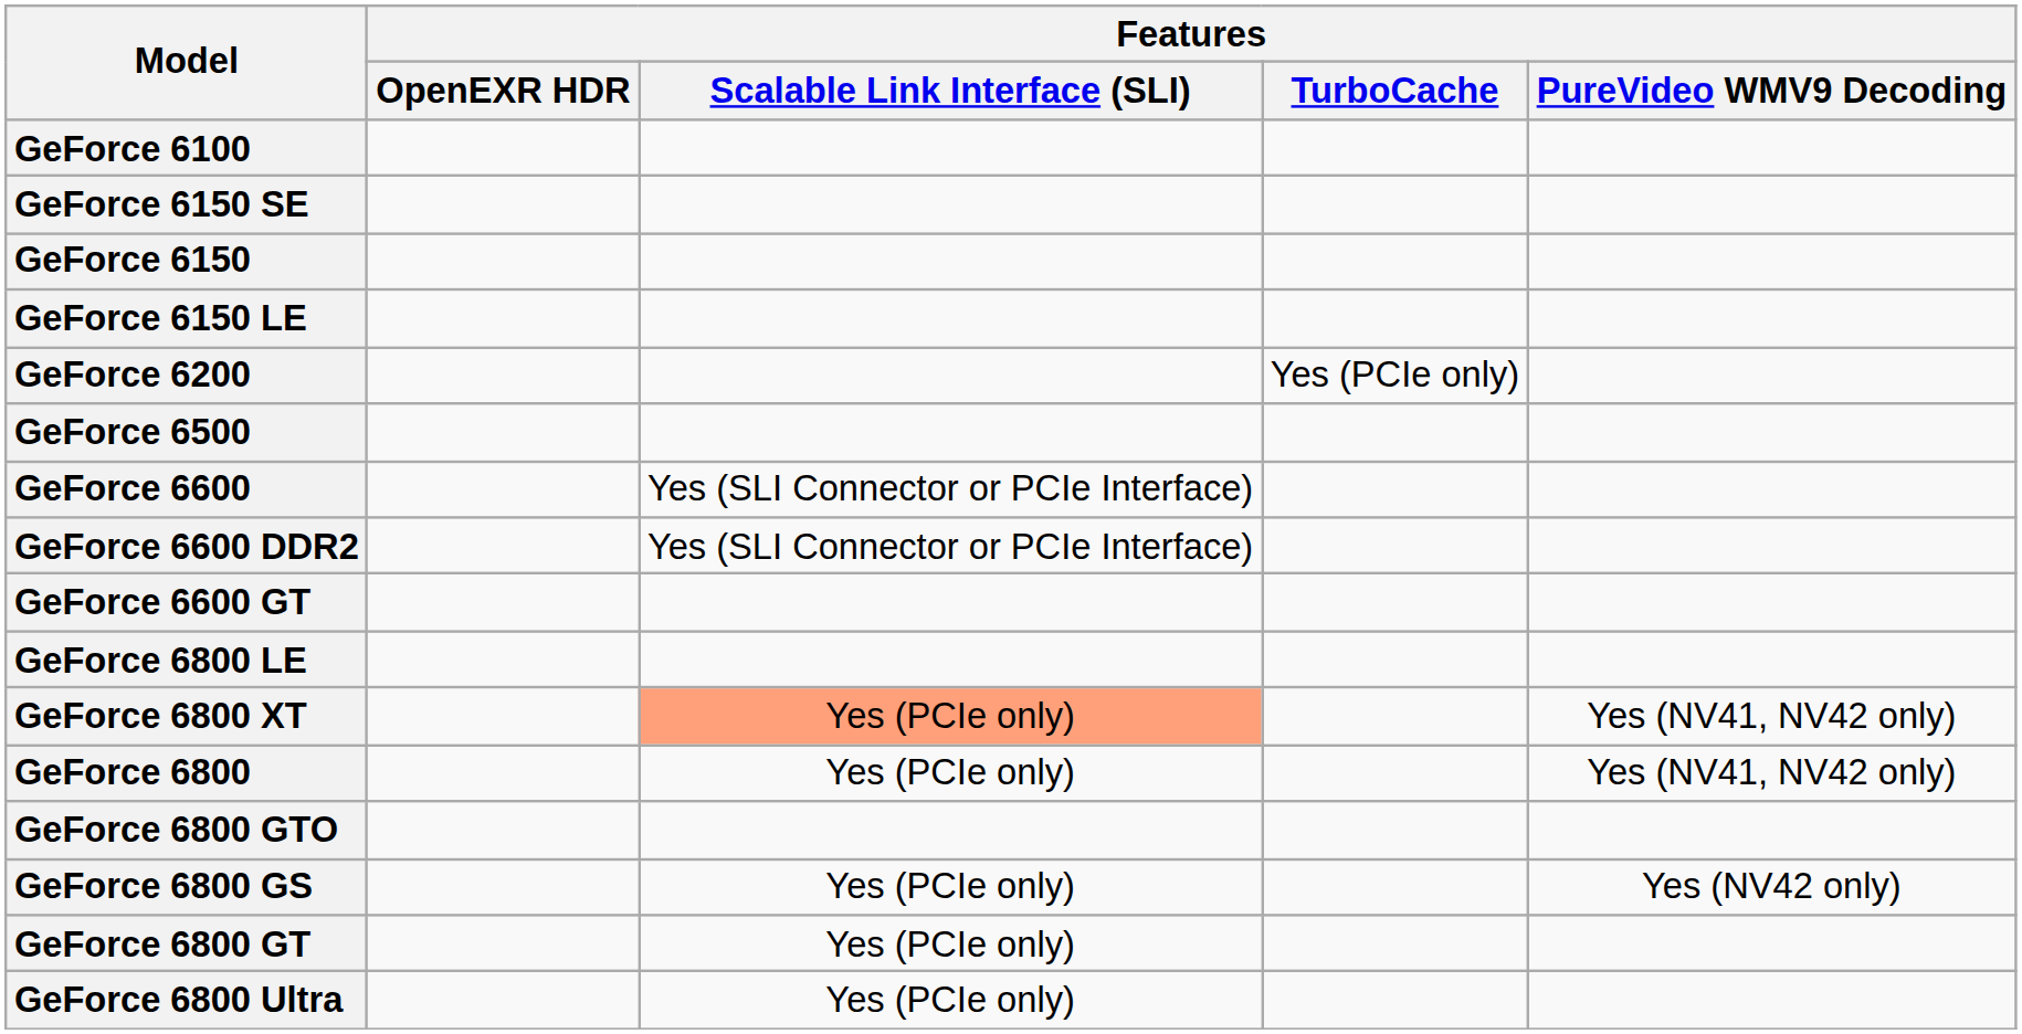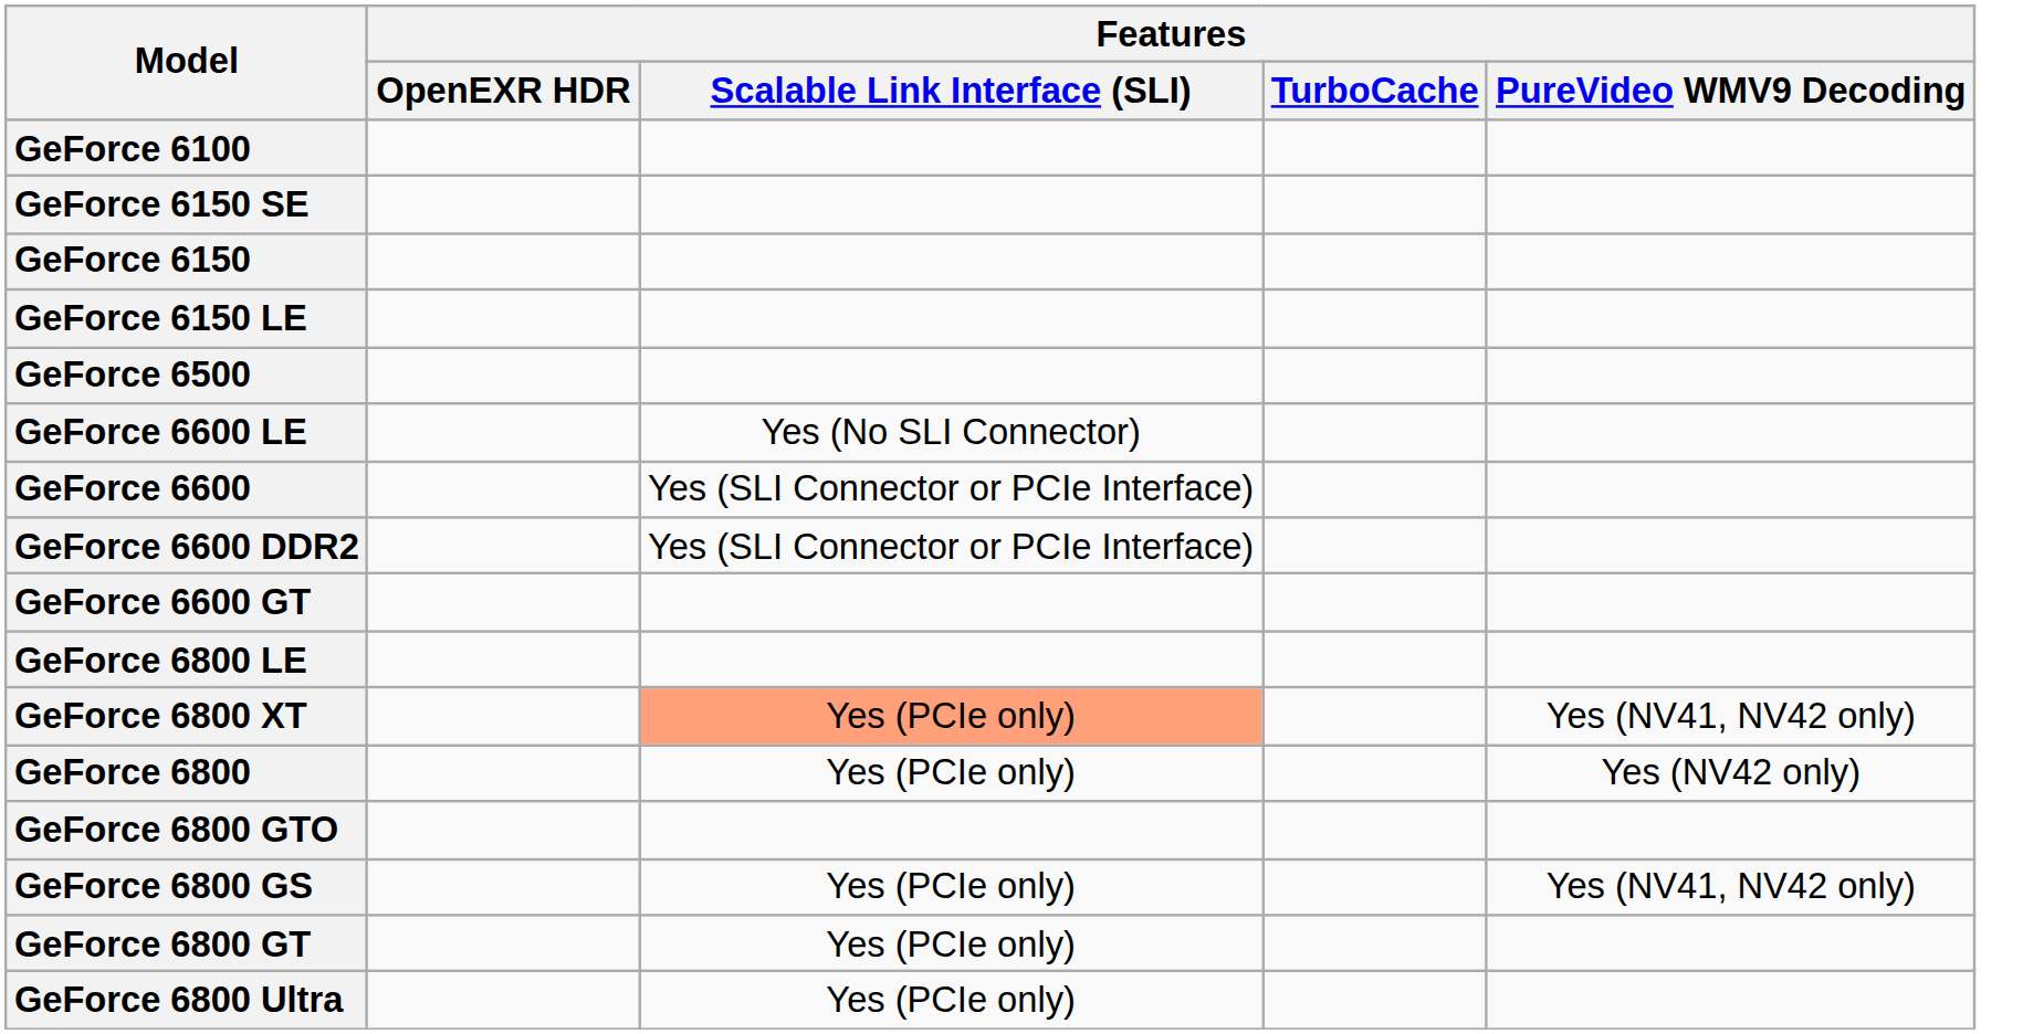- row: GeForce 6200 | Yes (PCIe only)
+ row: GeForce 6600 LE | Yes (No SLI Connector)
GeForce 6800 | Features / PureVideo WMV9 Decoding: Yes (NV41, NV42 only) -> Yes (NV42 only)
GeForce 6800 GS | Features / PureVideo WMV9 Decoding: Yes (NV42 only) -> Yes (NV41, NV42 only)
